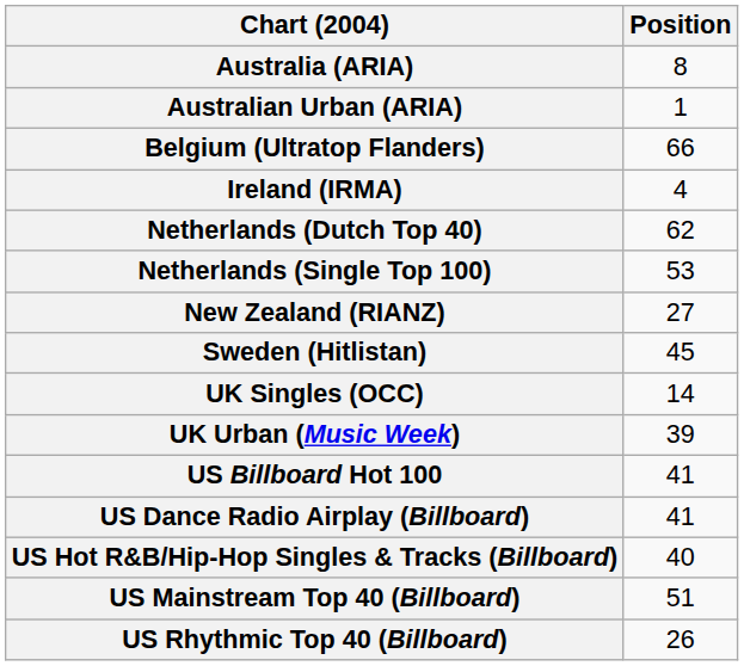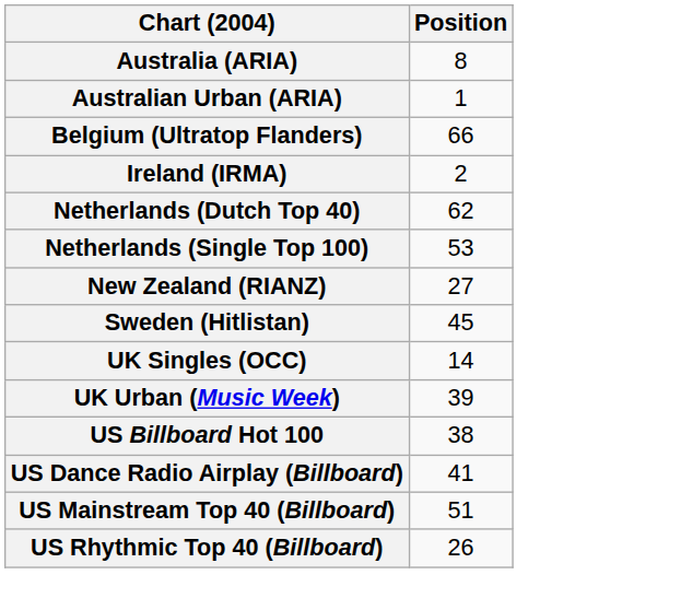Ireland (IRMA) | Position: 4 -> 2
US Billboard Hot 100 | Position: 41 -> 38
- row: US Hot R&B/Hip-Hop Singles & Tracks (Billboard) | 40
